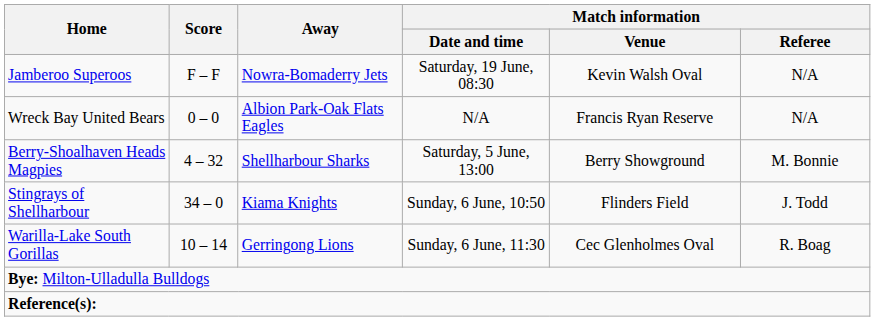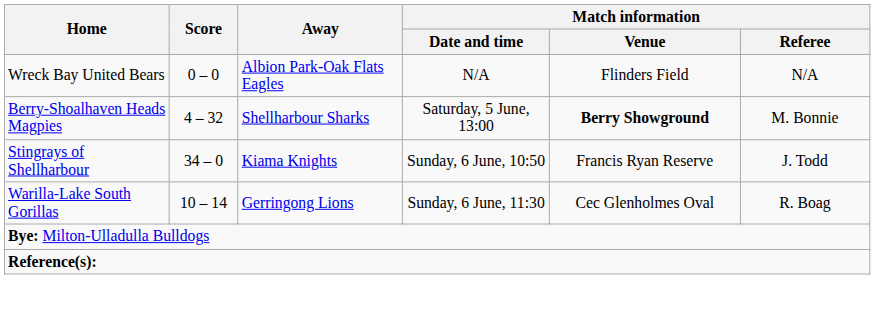- row: Jamberoo Superoos | F – F | Nowra-Bomaderry Jets | Saturday, 19 June, 08:30 | Kevin Walsh Oval | N/A
Wreck Bay United Bears | Match information / Venue: Francis Ryan Reserve -> Flinders Field
Berry-Shoalhaven Heads Magpies | Match information / Venue: normal -> bold
Stingrays of Shellharbour | Match information / Venue: Flinders Field -> Francis Ryan Reserve
